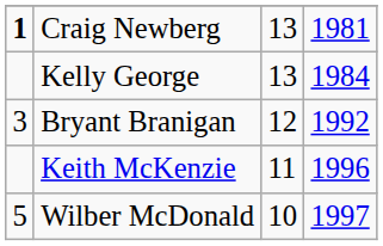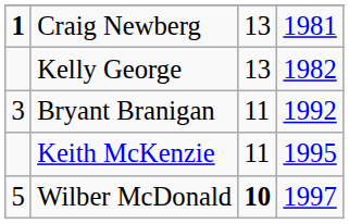Kelly George | column 4: 1984 -> 1982
Bryant Branigan | column 3: 12 -> 11
Keith McKenzie | column 4: 1996 -> 1995
Wilber McDonald | column 3: normal -> bold
